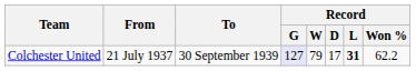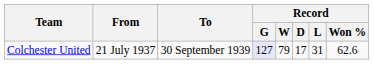Colchester United | Record / L: bold -> normal
Colchester United | Record / Won %: 62.2 -> 62.6
